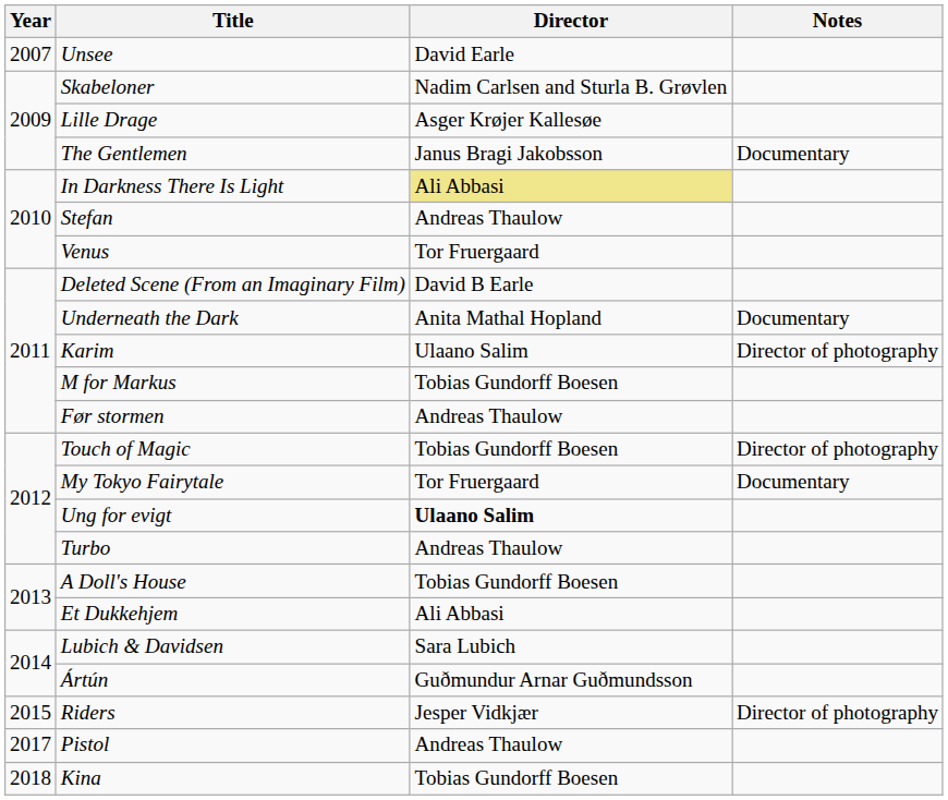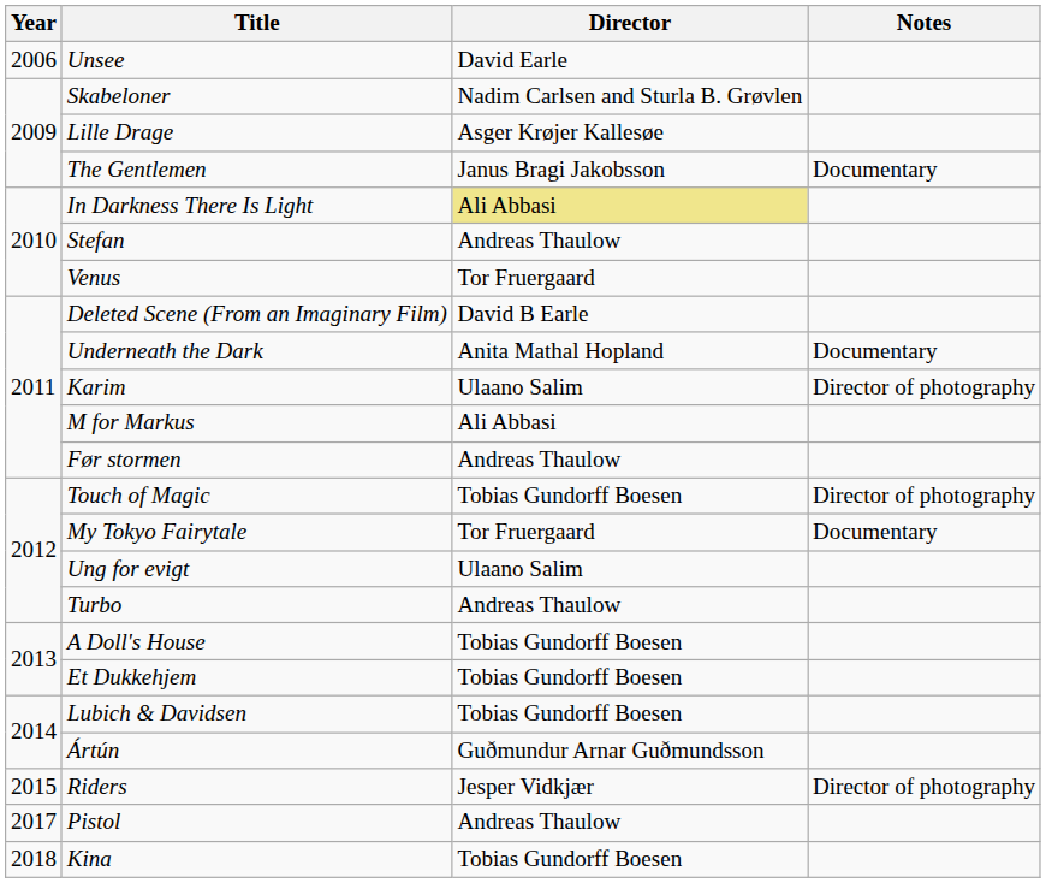Unsee | Year: 2007 -> 2006
M for Markus | Director: Tobias Gundorff Boesen -> Ali Abbasi
Ung for evigt | Director: bold -> normal
Et Dukkehjem | Director: Ali Abbasi -> Tobias Gundorff Boesen
Lubich & Davidsen | Director: Sara Lubich -> Tobias Gundorff Boesen
